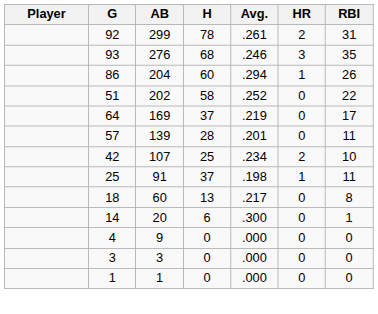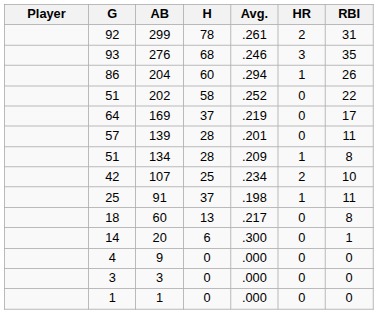+ row: 51 | 134 | 28 | .209 | 1 | 8
